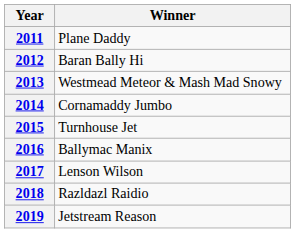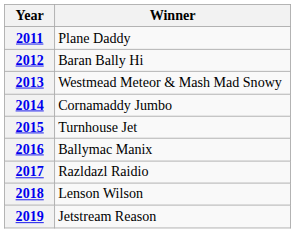2017 | Winner: Lenson Wilson -> Razldazl Raidio
2018 | Winner: Razldazl Raidio -> Lenson Wilson
